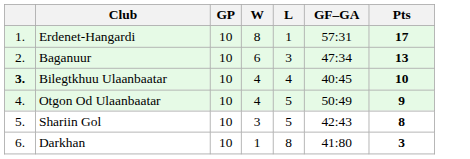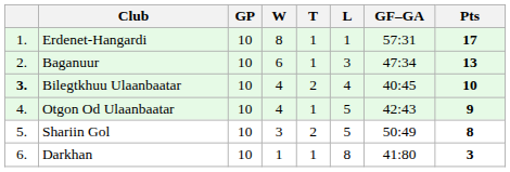+ column: T | 1 | 1 | 2 | 1 | 2 | 1
Otgon Od Ulaanbaatar | GF–GA: 50:49 -> 42:43
Shariin Gol | GF–GA: 42:43 -> 50:49
